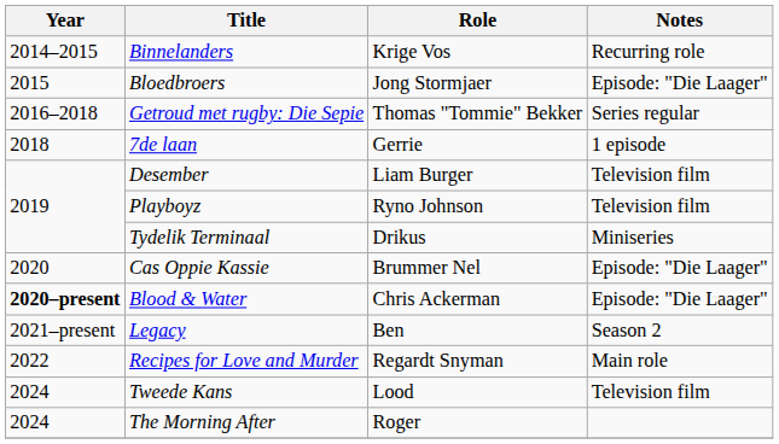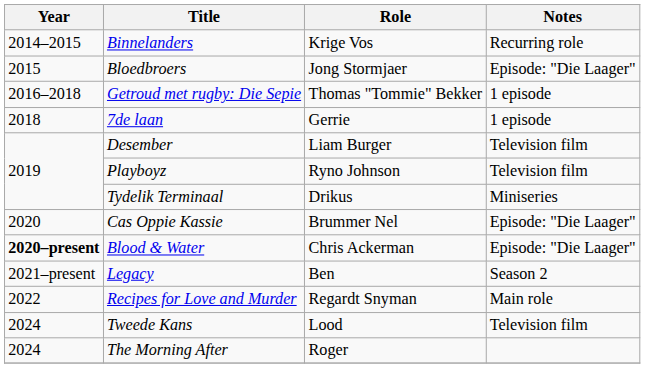Getroud met rugby: Die Sepie | Notes: Series regular -> 1 episode
